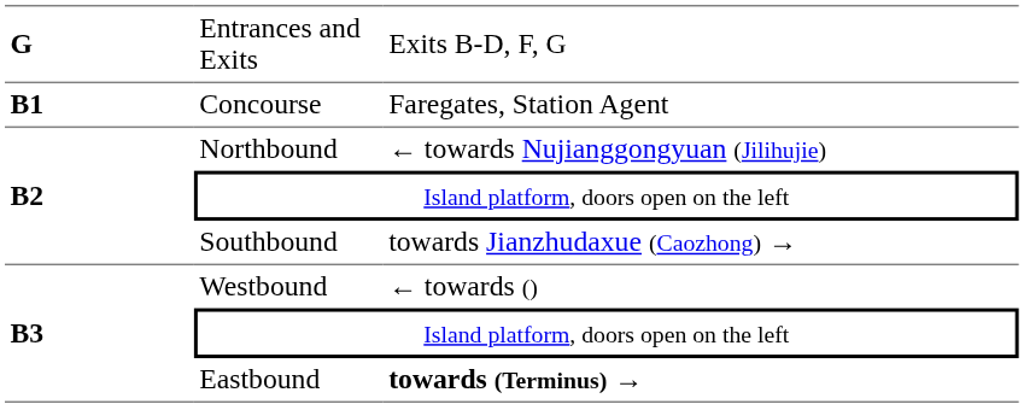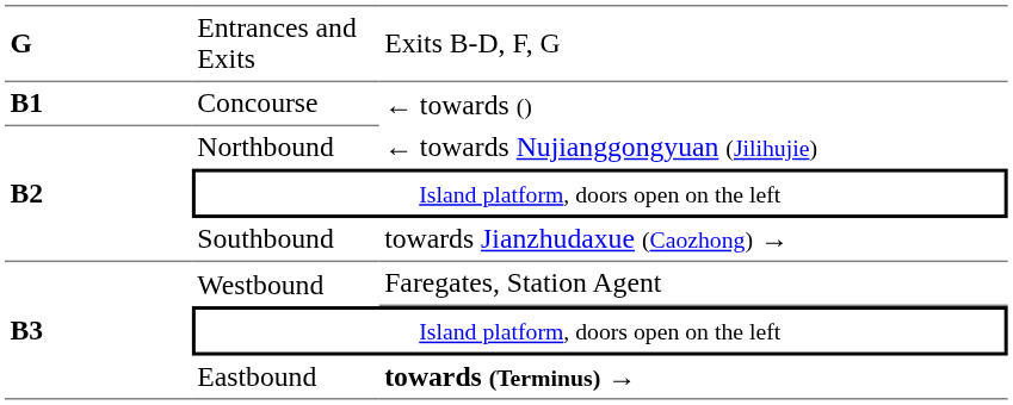Concourse | column 3: Faregates, Station Agent -> ← towards ()
Westbound | column 3: ← towards () -> Faregates, Station Agent
